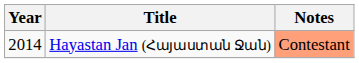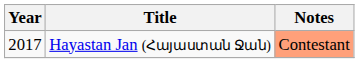Hayastan Jan (Հայաստան Ջան) | Year: 2014 -> 2017
